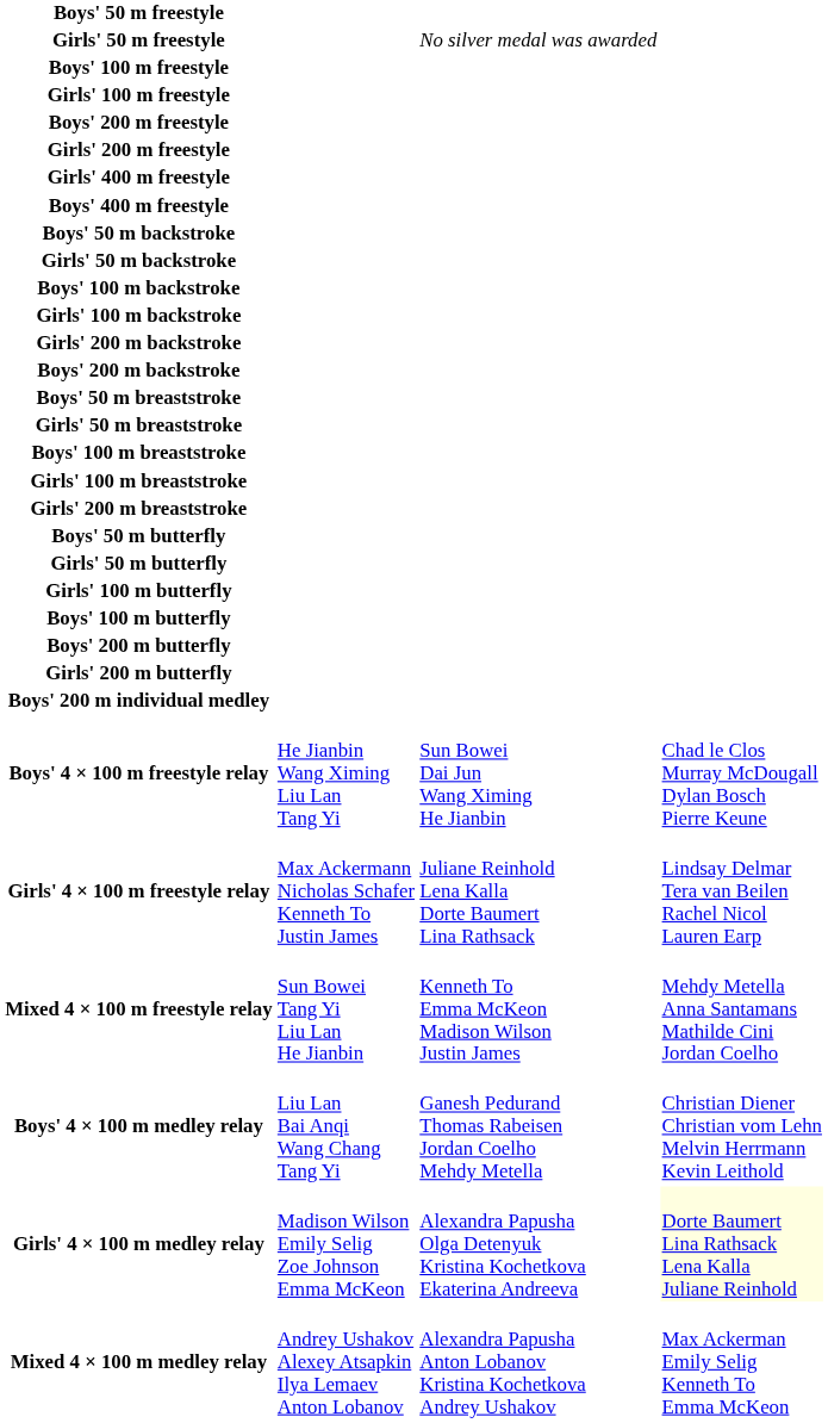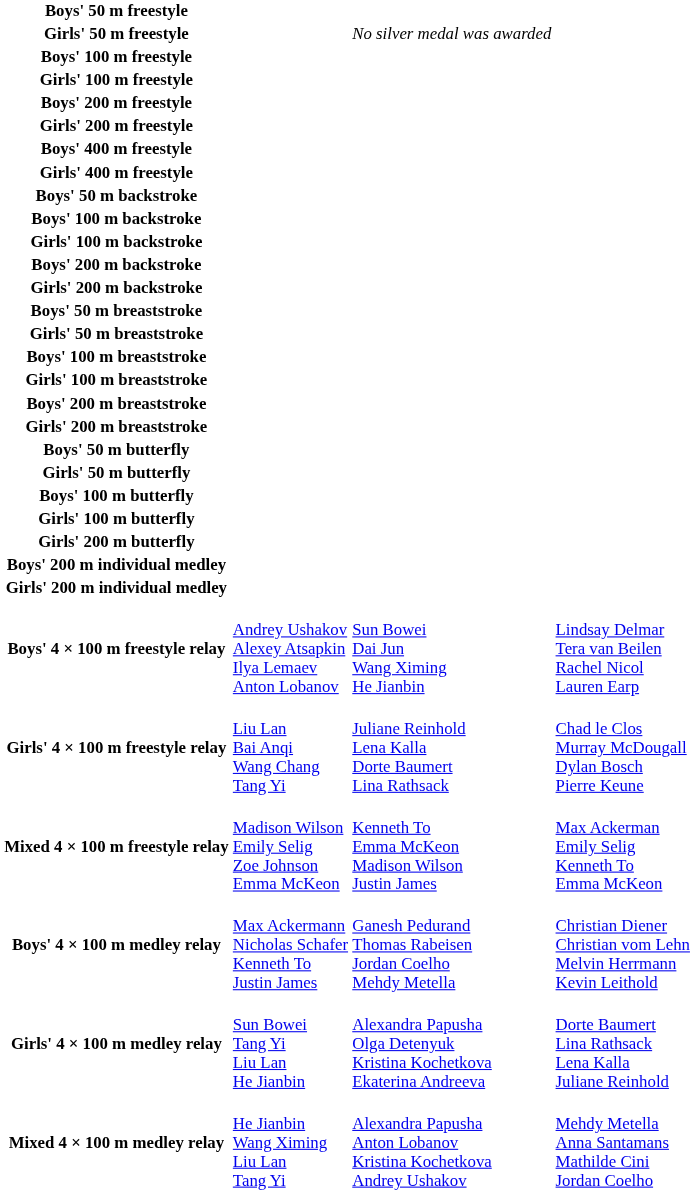rows swapped: Boys' 400 m freestyle <-> Girls' 400 m freestyle
- row: Girls' 50 m backstroke
rows swapped: Boys' 200 m backstroke <-> Girls' 200 m backstroke
+ row: Boys' 200 m breaststroke
rows swapped: Boys' 100 m butterfly <-> Girls' 100 m butterfly
- row: Boys' 200 m butterfly
+ row: Girls' 200 m individual medley
Boys' 4 × 100 m freestyle relay | column 2: He Jianbin Wang Ximing Liu Lan Tang Yi -> Andrey Ushakov Alexey Atsapkin Ilya Lemaev Anton Lobanov
Boys' 4 × 100 m freestyle relay | column 4: Chad le Clos Murray McDougall Dylan Bosch Pierre Keune -> Lindsay Delmar Tera van Beilen Rachel Nicol Lauren Earp
Girls' 4 × 100 m freestyle relay | column 2: Max Ackermann Nicholas Schafer Kenneth To Justin James -> Liu Lan Bai Anqi Wang Chang Tang Yi
Girls' 4 × 100 m freestyle relay | column 4: Lindsay Delmar Tera van Beilen Rachel Nicol Lauren Earp -> Chad le Clos Murray McDougall Dylan Bosch Pierre Keune
Mixed 4 × 100 m freestyle relay | column 2: Sun Bowei Tang Yi Liu Lan He Jianbin -> Madison Wilson Emily Selig Zoe Johnson Emma McKeon
Mixed 4 × 100 m freestyle relay | column 4: Mehdy Metella Anna Santamans Mathilde Cini Jordan Coelho -> Max Ackerman Emily Selig Kenneth To Emma McKeon
Boys' 4 × 100 m medley relay | column 2: Liu Lan Bai Anqi Wang Chang Tang Yi -> Max Ackermann Nicholas Schafer Kenneth To Justin James
Girls' 4 × 100 m medley relay | column 2: Madison Wilson Emily Selig Zoe Johnson Emma McKeon -> Sun Bowei Tang Yi Liu Lan He Jianbin
Girls' 4 × 100 m medley relay | column 4: lightyellow background -> no background
Mixed 4 × 100 m medley relay | column 2: Andrey Ushakov Alexey Atsapkin Ilya Lemaev Anton Lobanov -> He Jianbin Wang Ximing Liu Lan Tang Yi
Mixed 4 × 100 m medley relay | column 4: Max Ackerman Emily Selig Kenneth To Emma McKeon -> Mehdy Metella Anna Santamans Mathilde Cini Jordan Coelho
